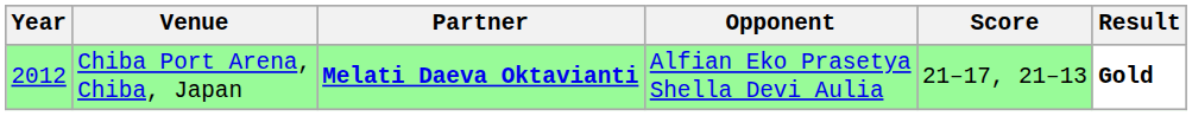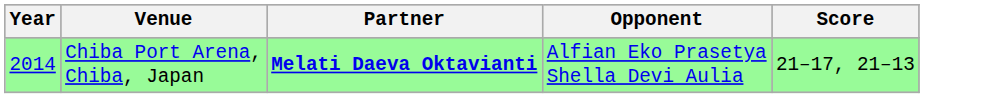- column: Result | Gold
Chiba Port Arena, Chiba, Japan | Year: 2012 -> 2014
